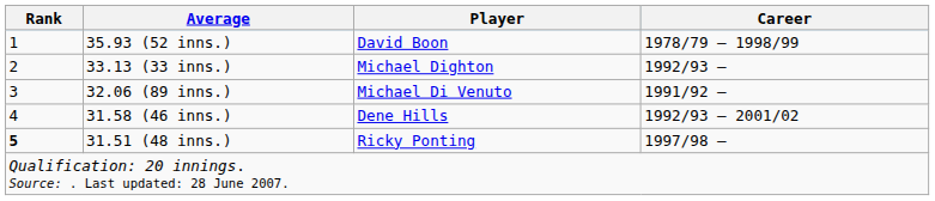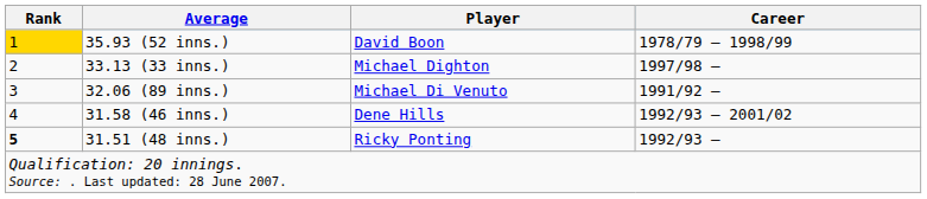35.93 (52 inns.) | Rank: no background -> gold background
33.13 (33 inns.) | Career: 1992/93 – -> 1997/98 –
31.51 (48 inns.) | Career: 1997/98 – -> 1992/93 –
